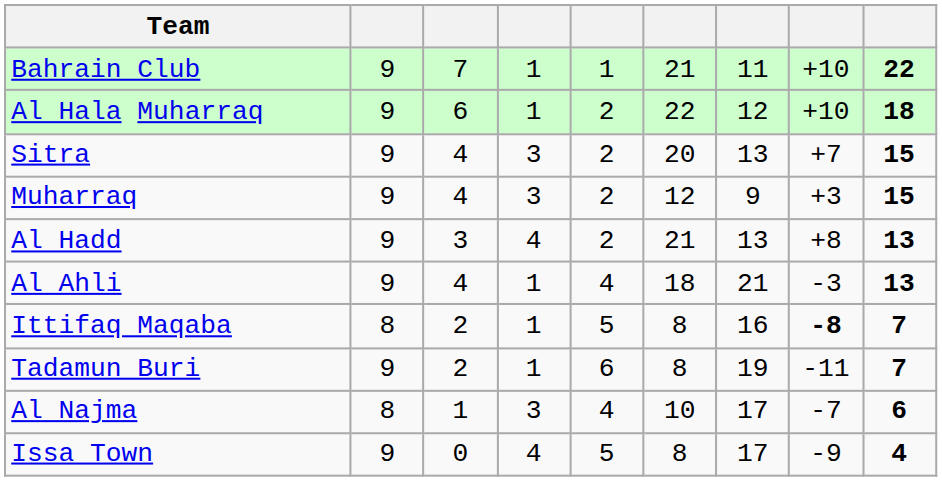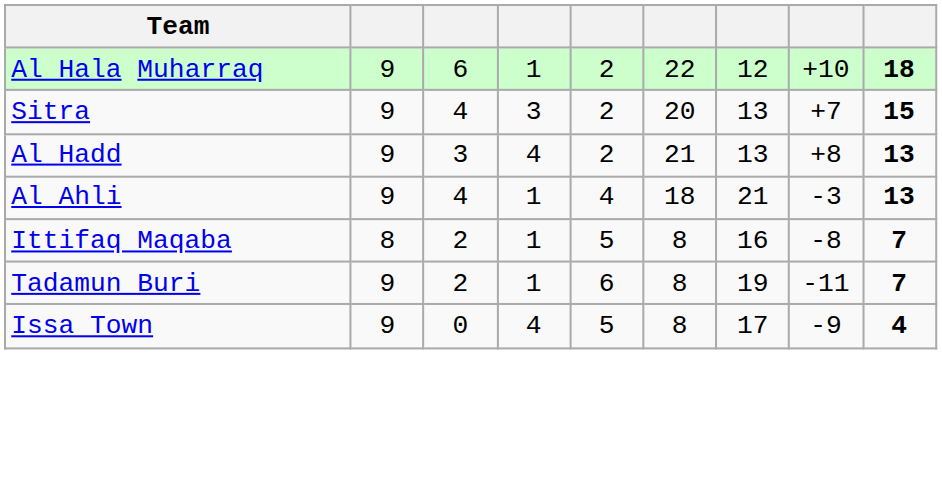- row: Bahrain Club | 9 | 7 | 1 | 1 | 21 | 11 | +10 | 22
- row: Muharraq | 9 | 4 | 3 | 2 | 12 | 9 | +3 | 15
Ittifaq Maqaba | column 8: bold -> normal
- row: Al Najma | 8 | 1 | 3 | 4 | 10 | 17 | -7 | 6
